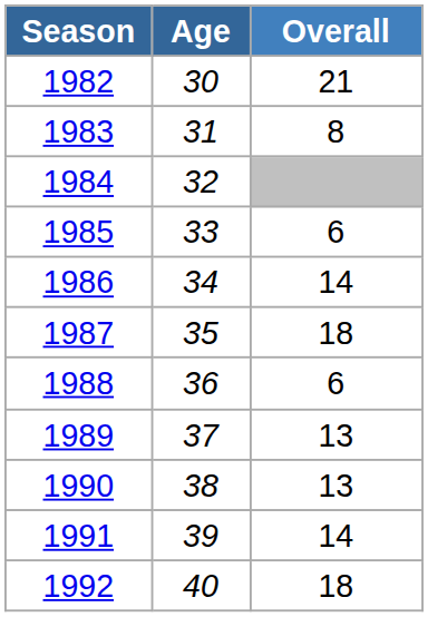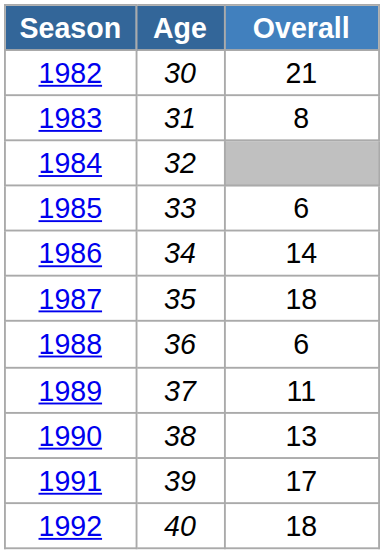1989 | Overall: 13 -> 11
1991 | Overall: 14 -> 17
